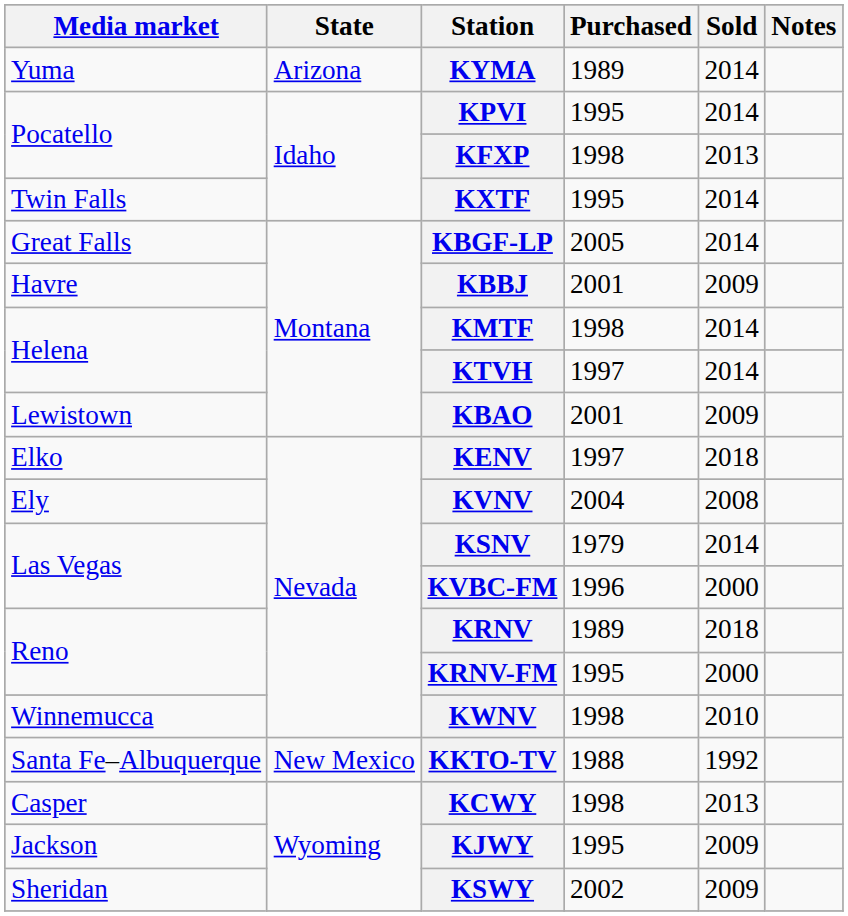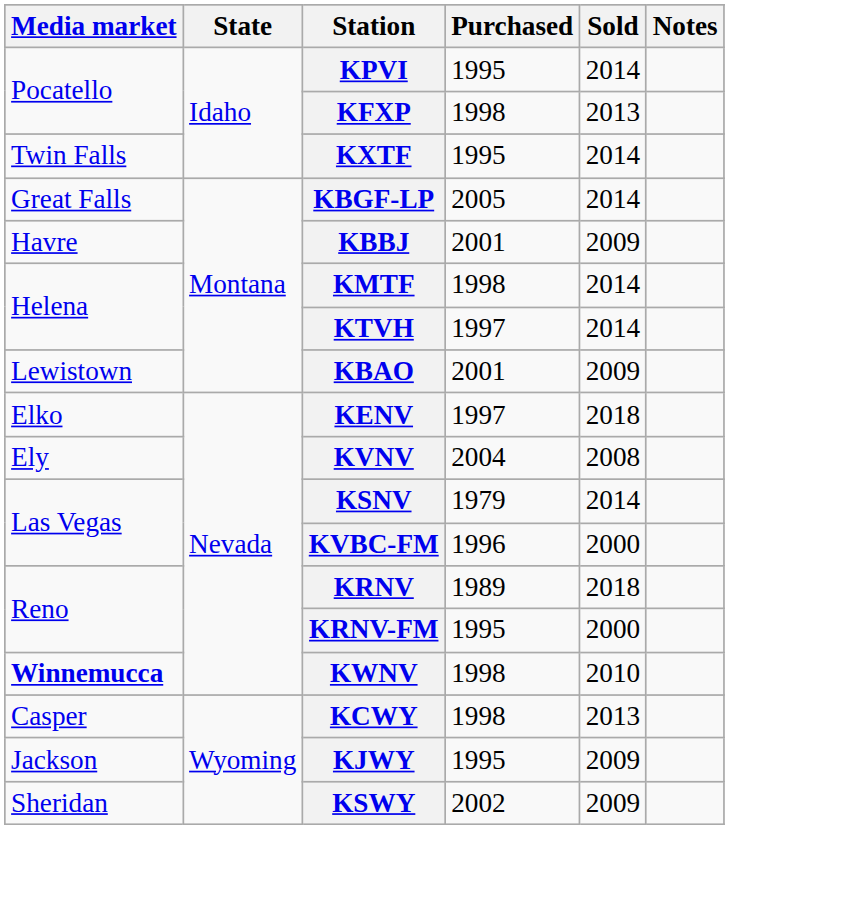- row: Yuma | Arizona | KYMA | 1989 | 2014
KWNV | Media market: normal -> bold
- row: Santa Fe–Albuquerque | New Mexico | KKTO-TV | 1988 | 1992
